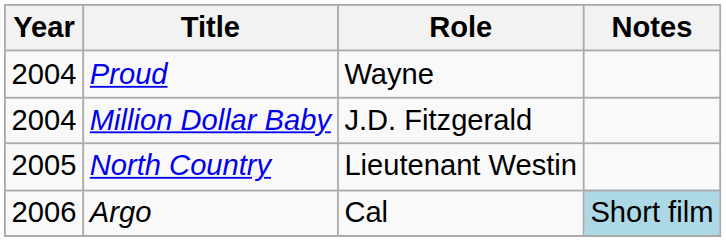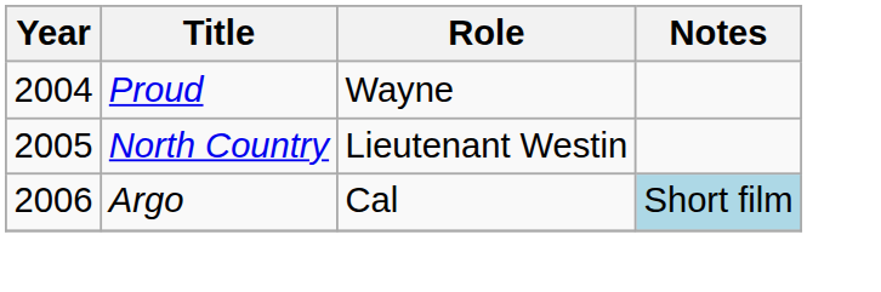- row: 2004 | Million Dollar Baby | J.D. Fitzgerald
